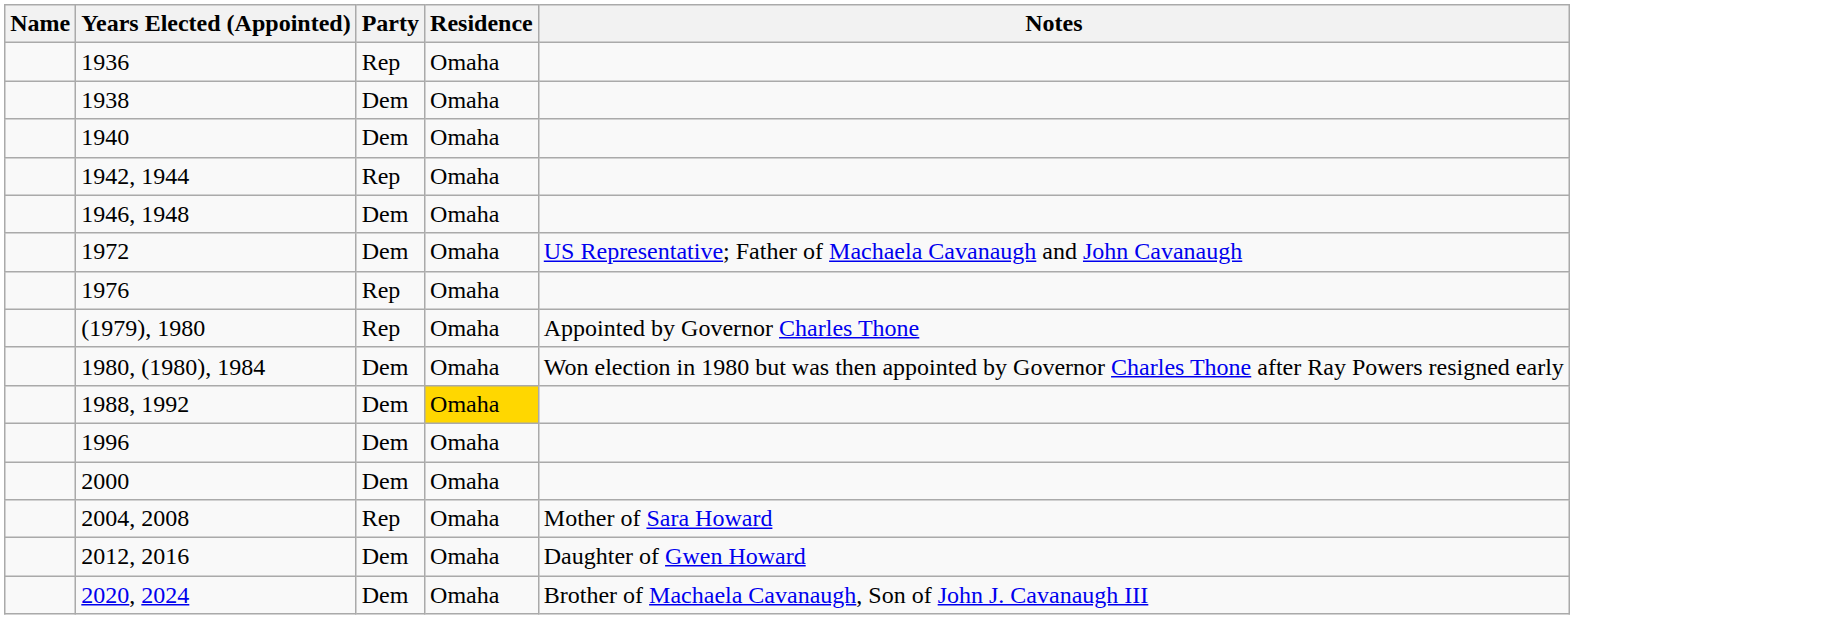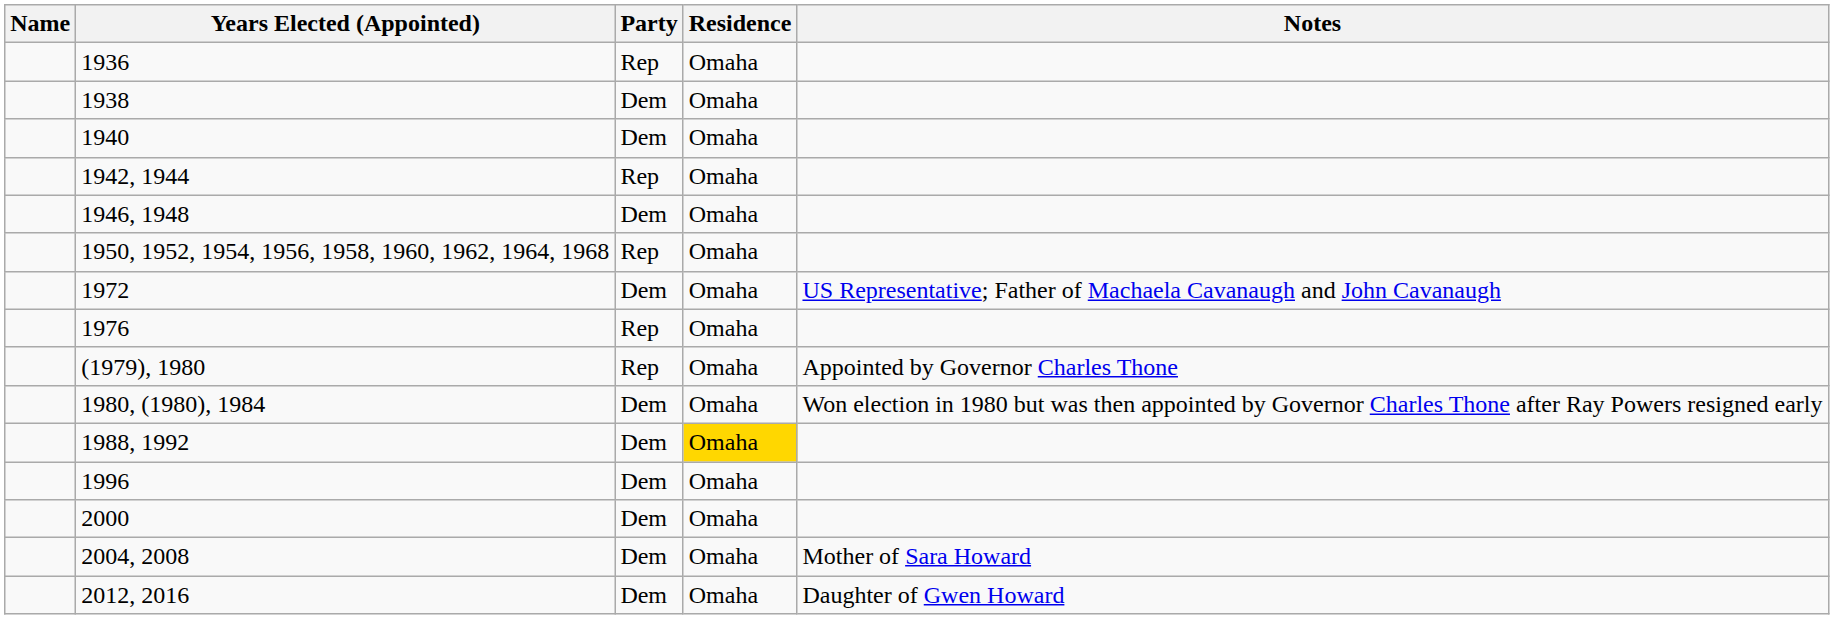+ row: 1950, 1952, 1954, 1956, 1958, 1960, 1962, 1964, 1968 | Rep | Omaha
2004, 2008 | Party: Rep -> Dem
- row: 2020, 2024 | Dem | Omaha | Brother of Machaela Cavanaugh, Son of John J. Cavanaugh III
